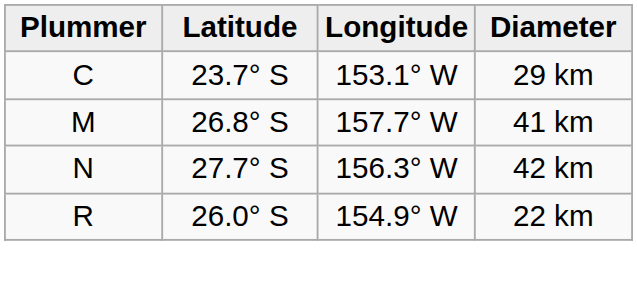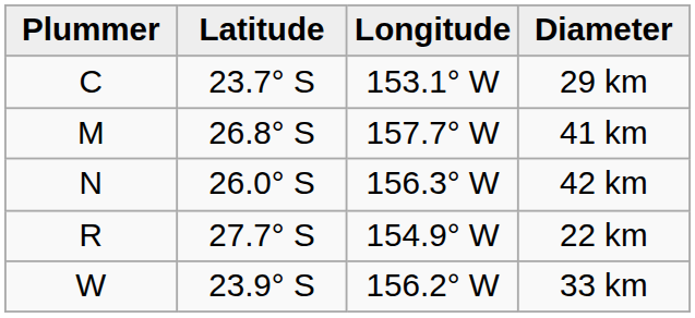42 km | Latitude: 27.7° S -> 26.0° S
22 km | Latitude: 26.0° S -> 27.7° S
+ row: W | 23.9° S | 156.2° W | 33 km
